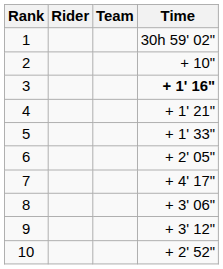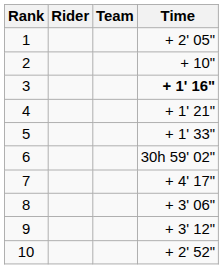1 | Time: 30h 59' 02" -> + 2' 05"
6 | Time: + 2' 05" -> 30h 59' 02"
